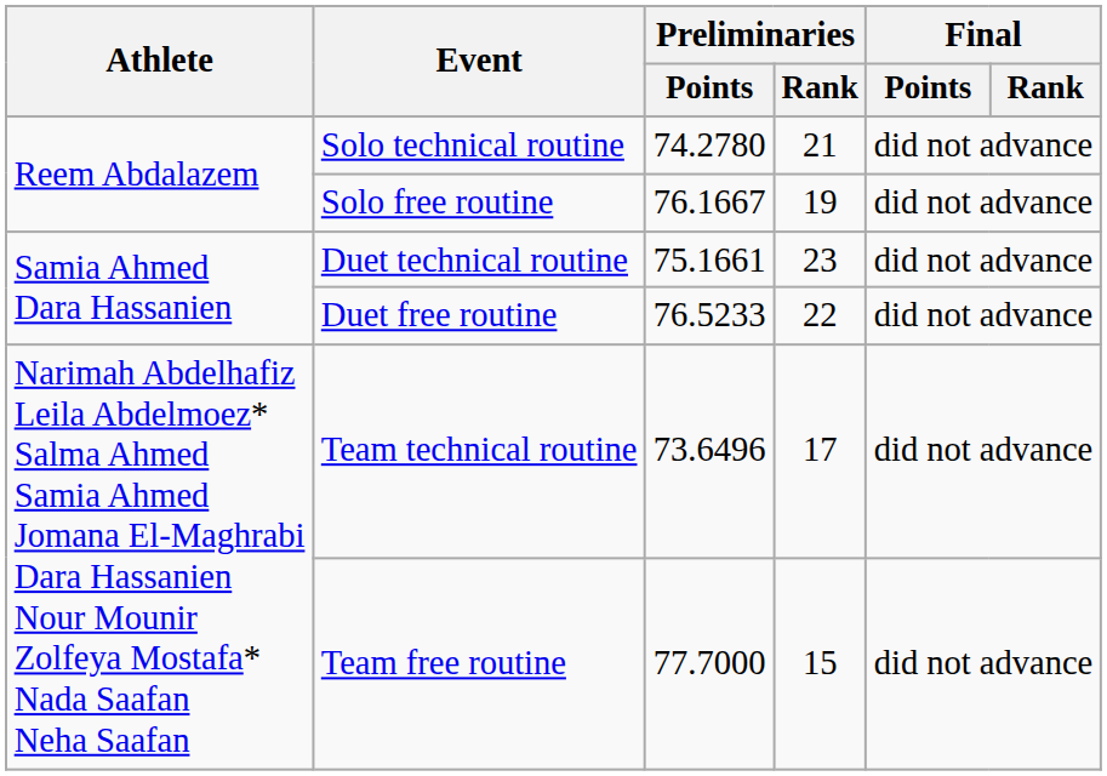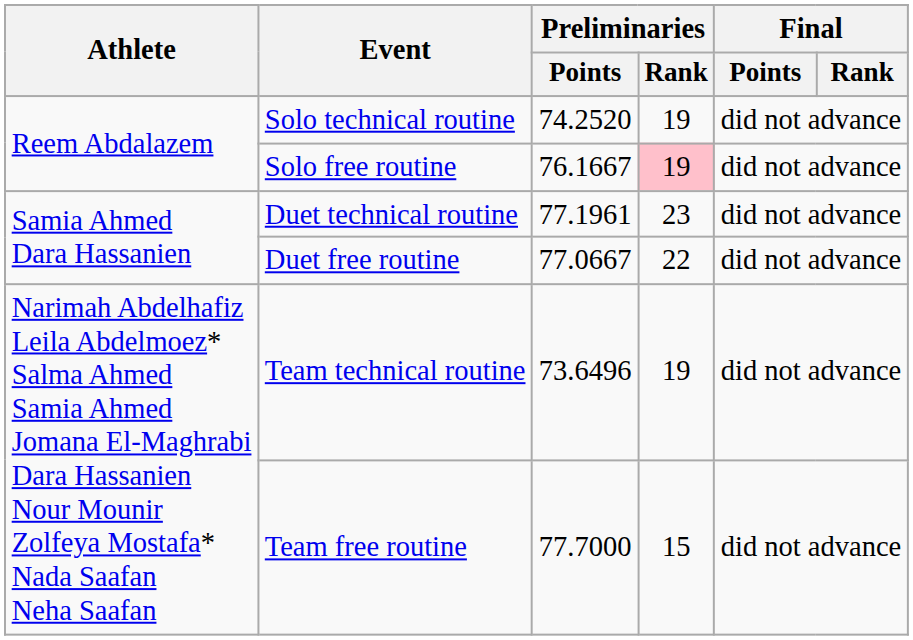Solo technical routine | Preliminaries / Points: 74.2780 -> 74.2520
Solo technical routine | Preliminaries / Rank: 21 -> 19
Solo free routine | Preliminaries / Rank: no background -> pink background
Duet technical routine | Preliminaries / Points: 75.1661 -> 77.1961
Duet free routine | Preliminaries / Points: 76.5233 -> 77.0667
Team technical routine | Preliminaries / Rank: 17 -> 19
